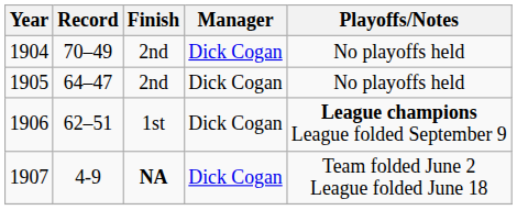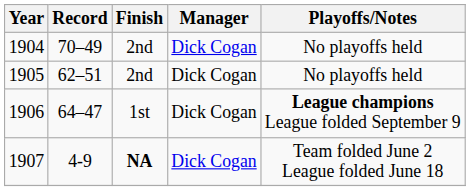1905 | Record: 64–47 -> 62–51
1906 | Record: 62–51 -> 64–47
